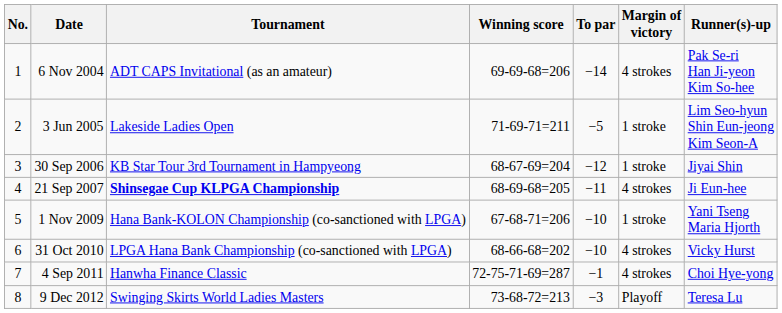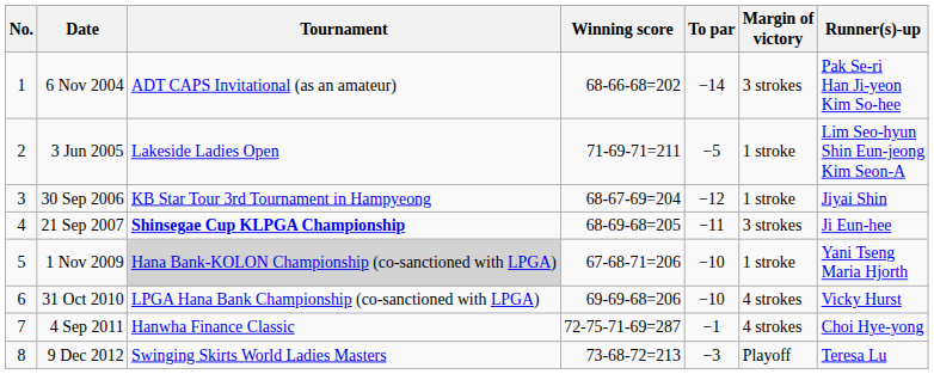6 Nov 2004 | Winning score: 69-69-68=206 -> 68-66-68=202
6 Nov 2004 | Margin of victory: 4 strokes -> 3 strokes
21 Sep 2007 | Margin of victory: 4 strokes -> 3 strokes
1 Nov 2009 | Tournament: no background -> lightgrey background
31 Oct 2010 | Winning score: 68-66-68=202 -> 69-69-68=206
